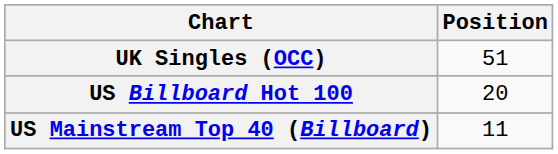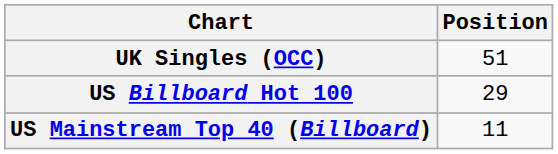US Billboard Hot 100 | Position: 20 -> 29
